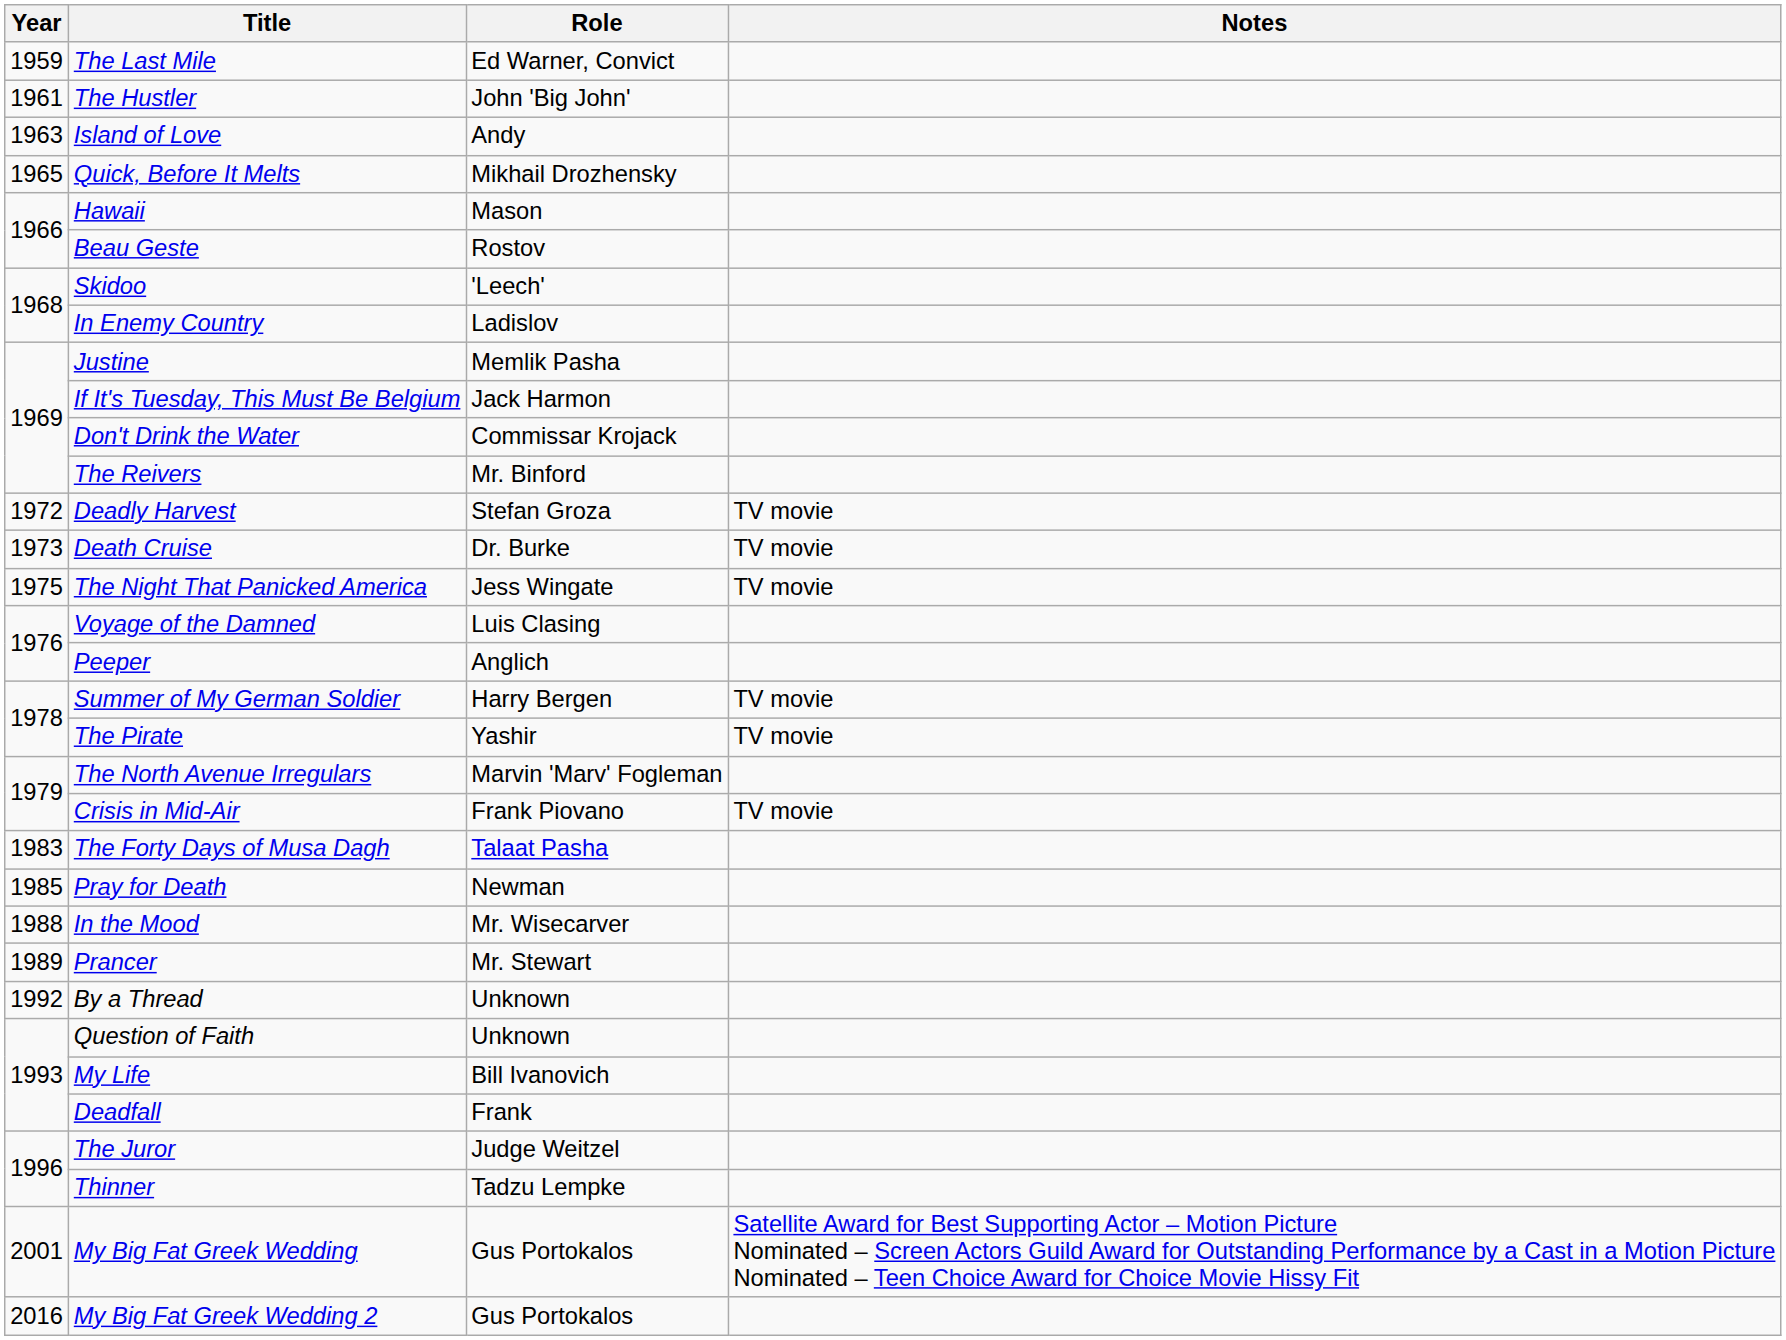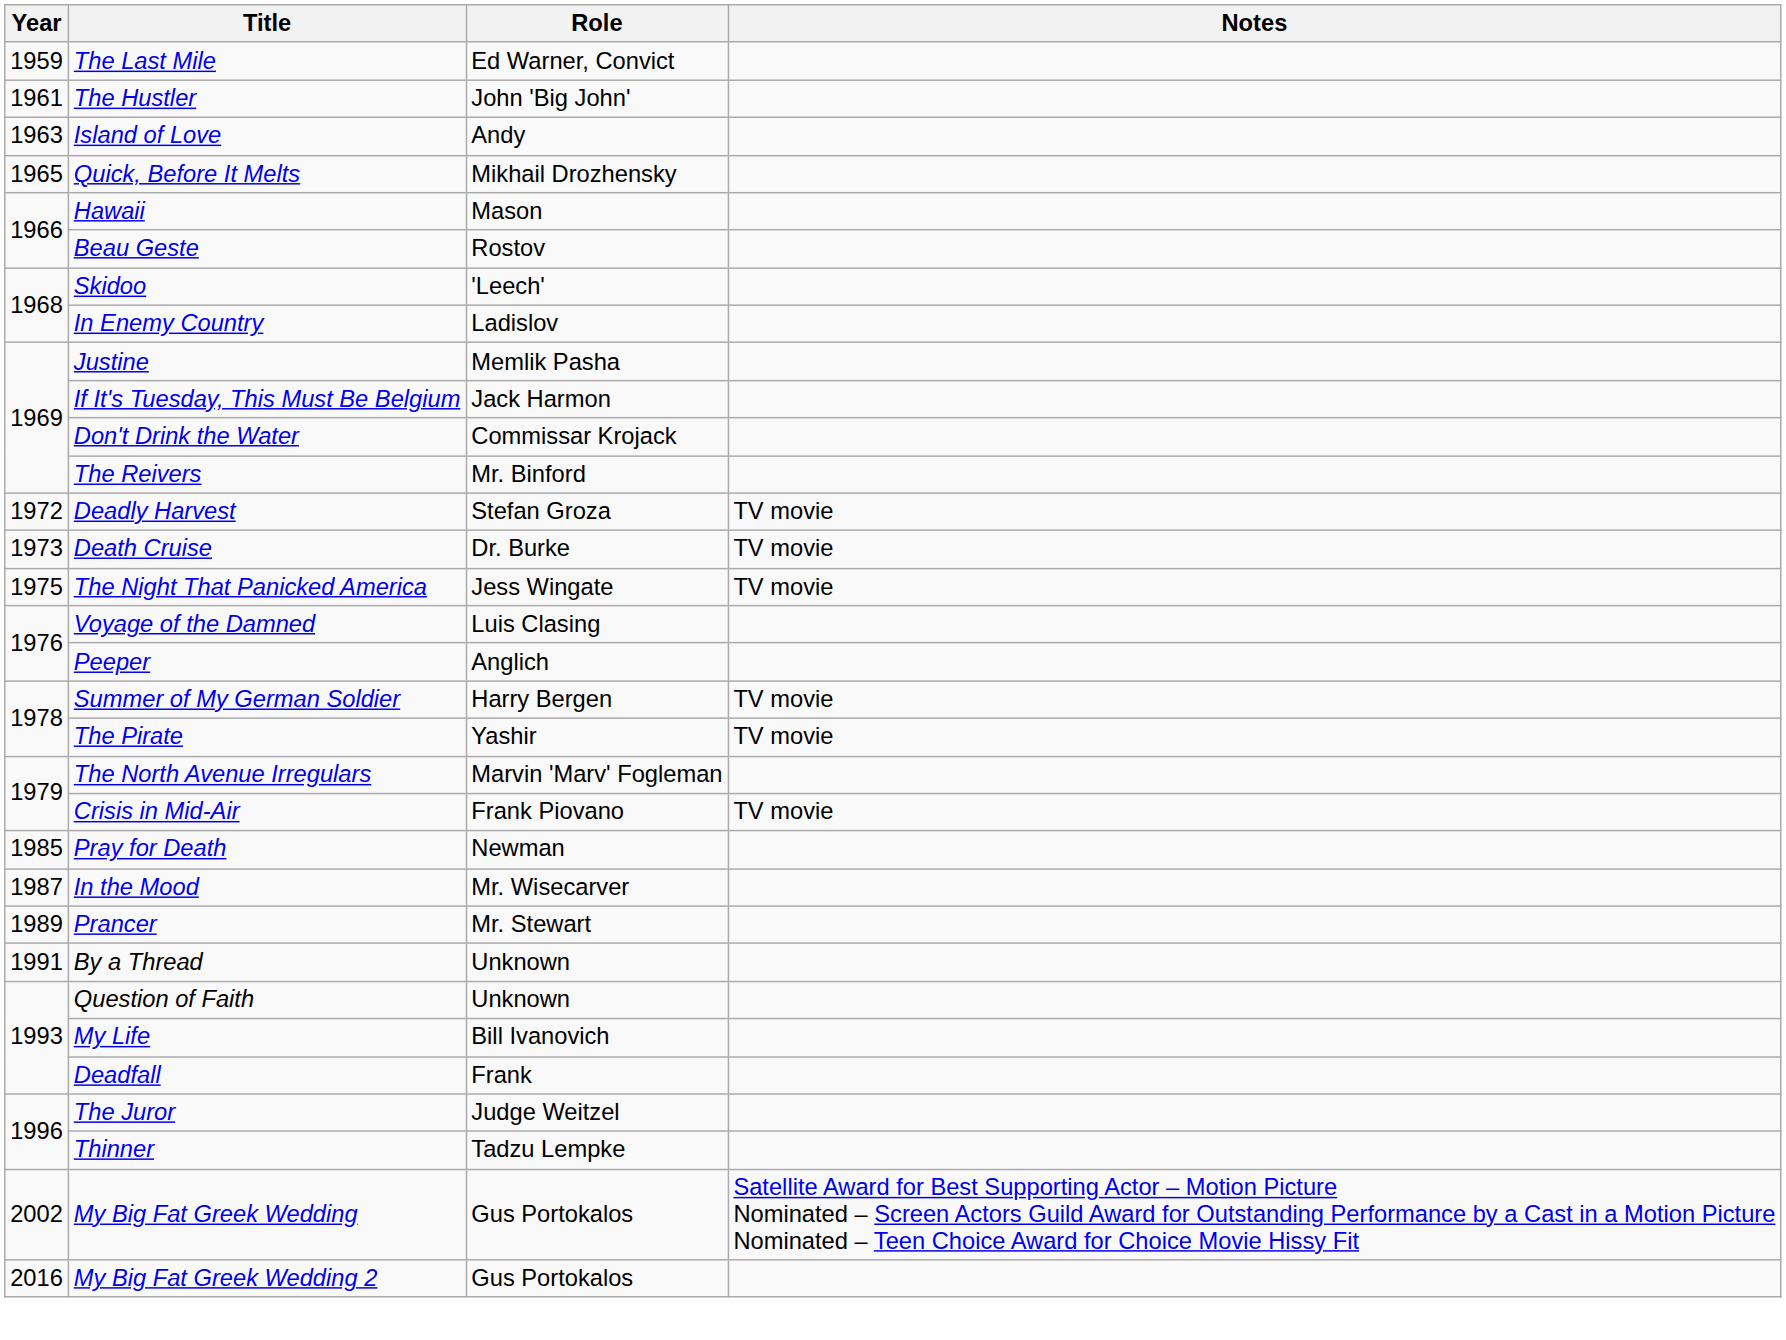- row: 1983 | The Forty Days of Musa Dagh | Talaat Pasha
In the Mood | Year: 1988 -> 1987
By a Thread | Year: 1992 -> 1991
My Big Fat Greek Wedding | Year: 2001 -> 2002
